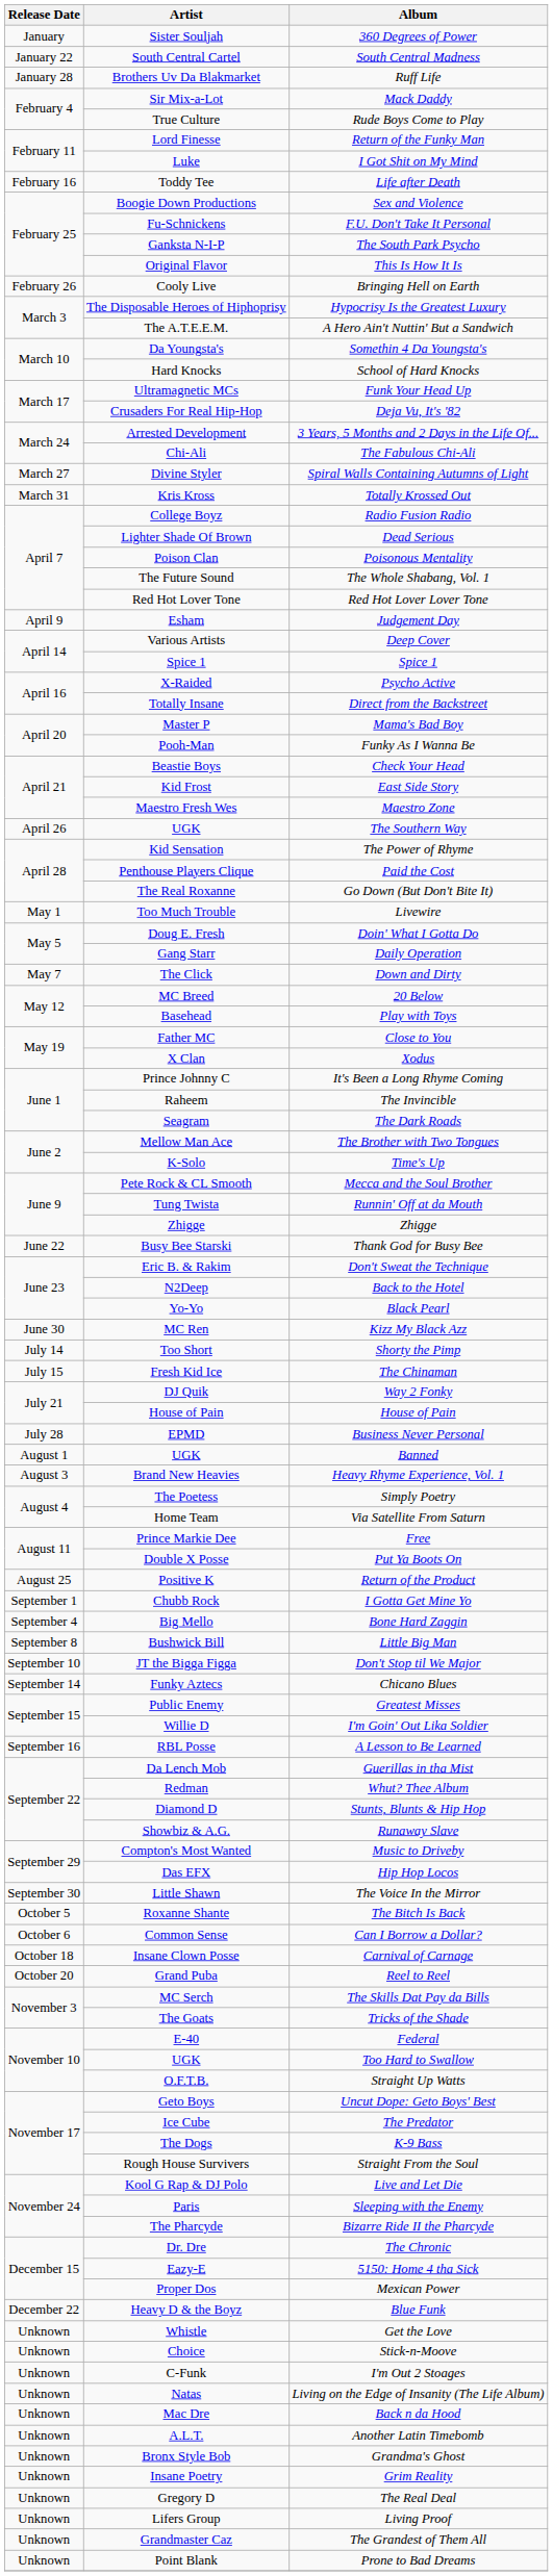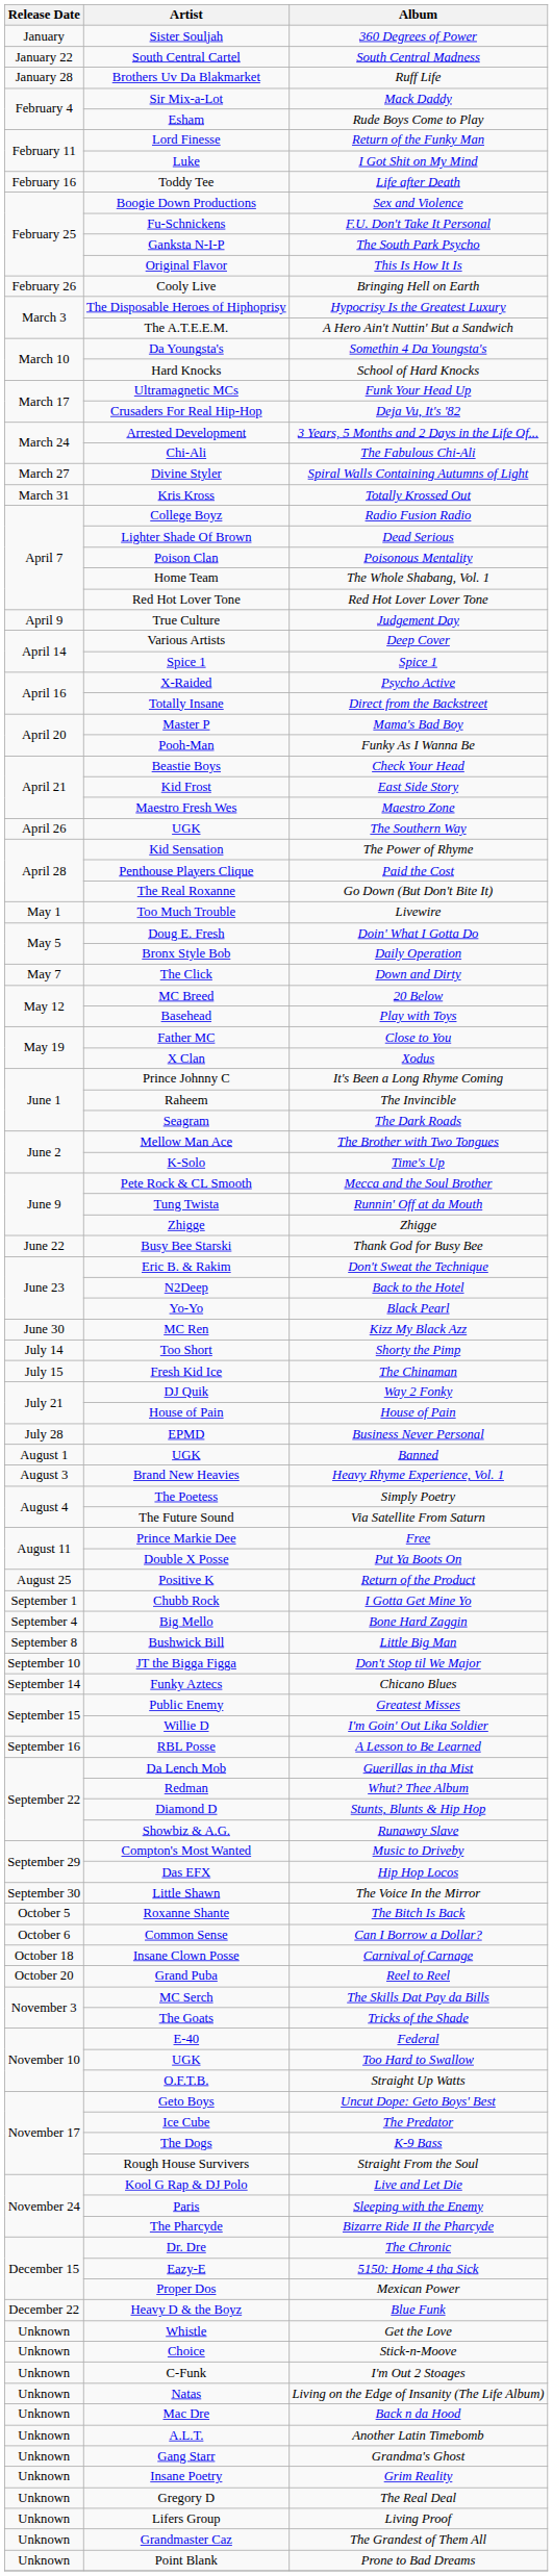Rude Boys Come to Play | Artist: True Culture -> Esham
The Whole Shabang, Vol. 1 | Artist: The Future Sound -> Home Team
Judgement Day | Artist: Esham -> True Culture
Daily Operation | Artist: Gang Starr -> Bronx Style Bob
Via Satellite From Saturn | Artist: Home Team -> The Future Sound
Grandma's Ghost | Artist: Bronx Style Bob -> Gang Starr
